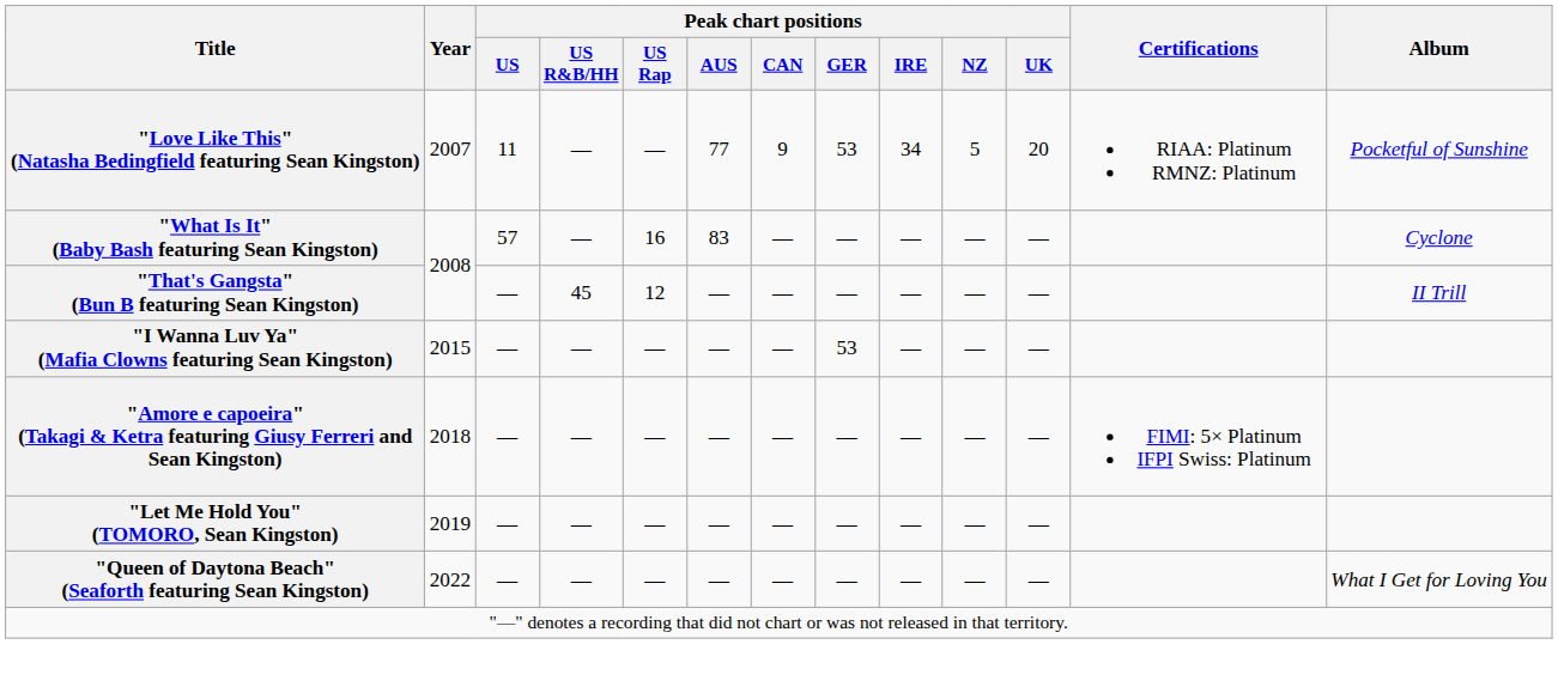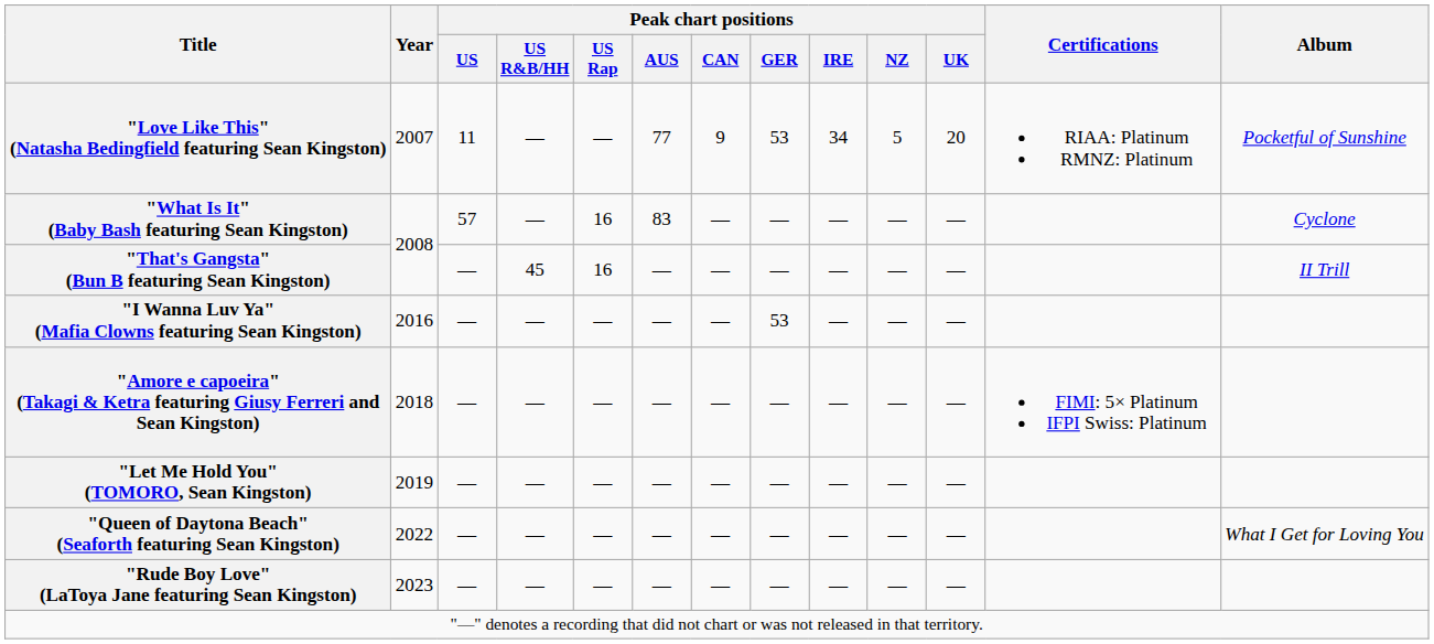"That's Gangsta" (Bun B featuring Sean Kingston) | Peak chart positions / US Rap: 12 -> 16
"I Wanna Luv Ya" (Mafia Clowns featuring Sean Kingston) | Year: 2015 -> 2016
+ row: "Rude Boy Love" (LaToya Jane featuring Sean Kingston) | 2023 | — | — | — | — | — | — | — | — | —
